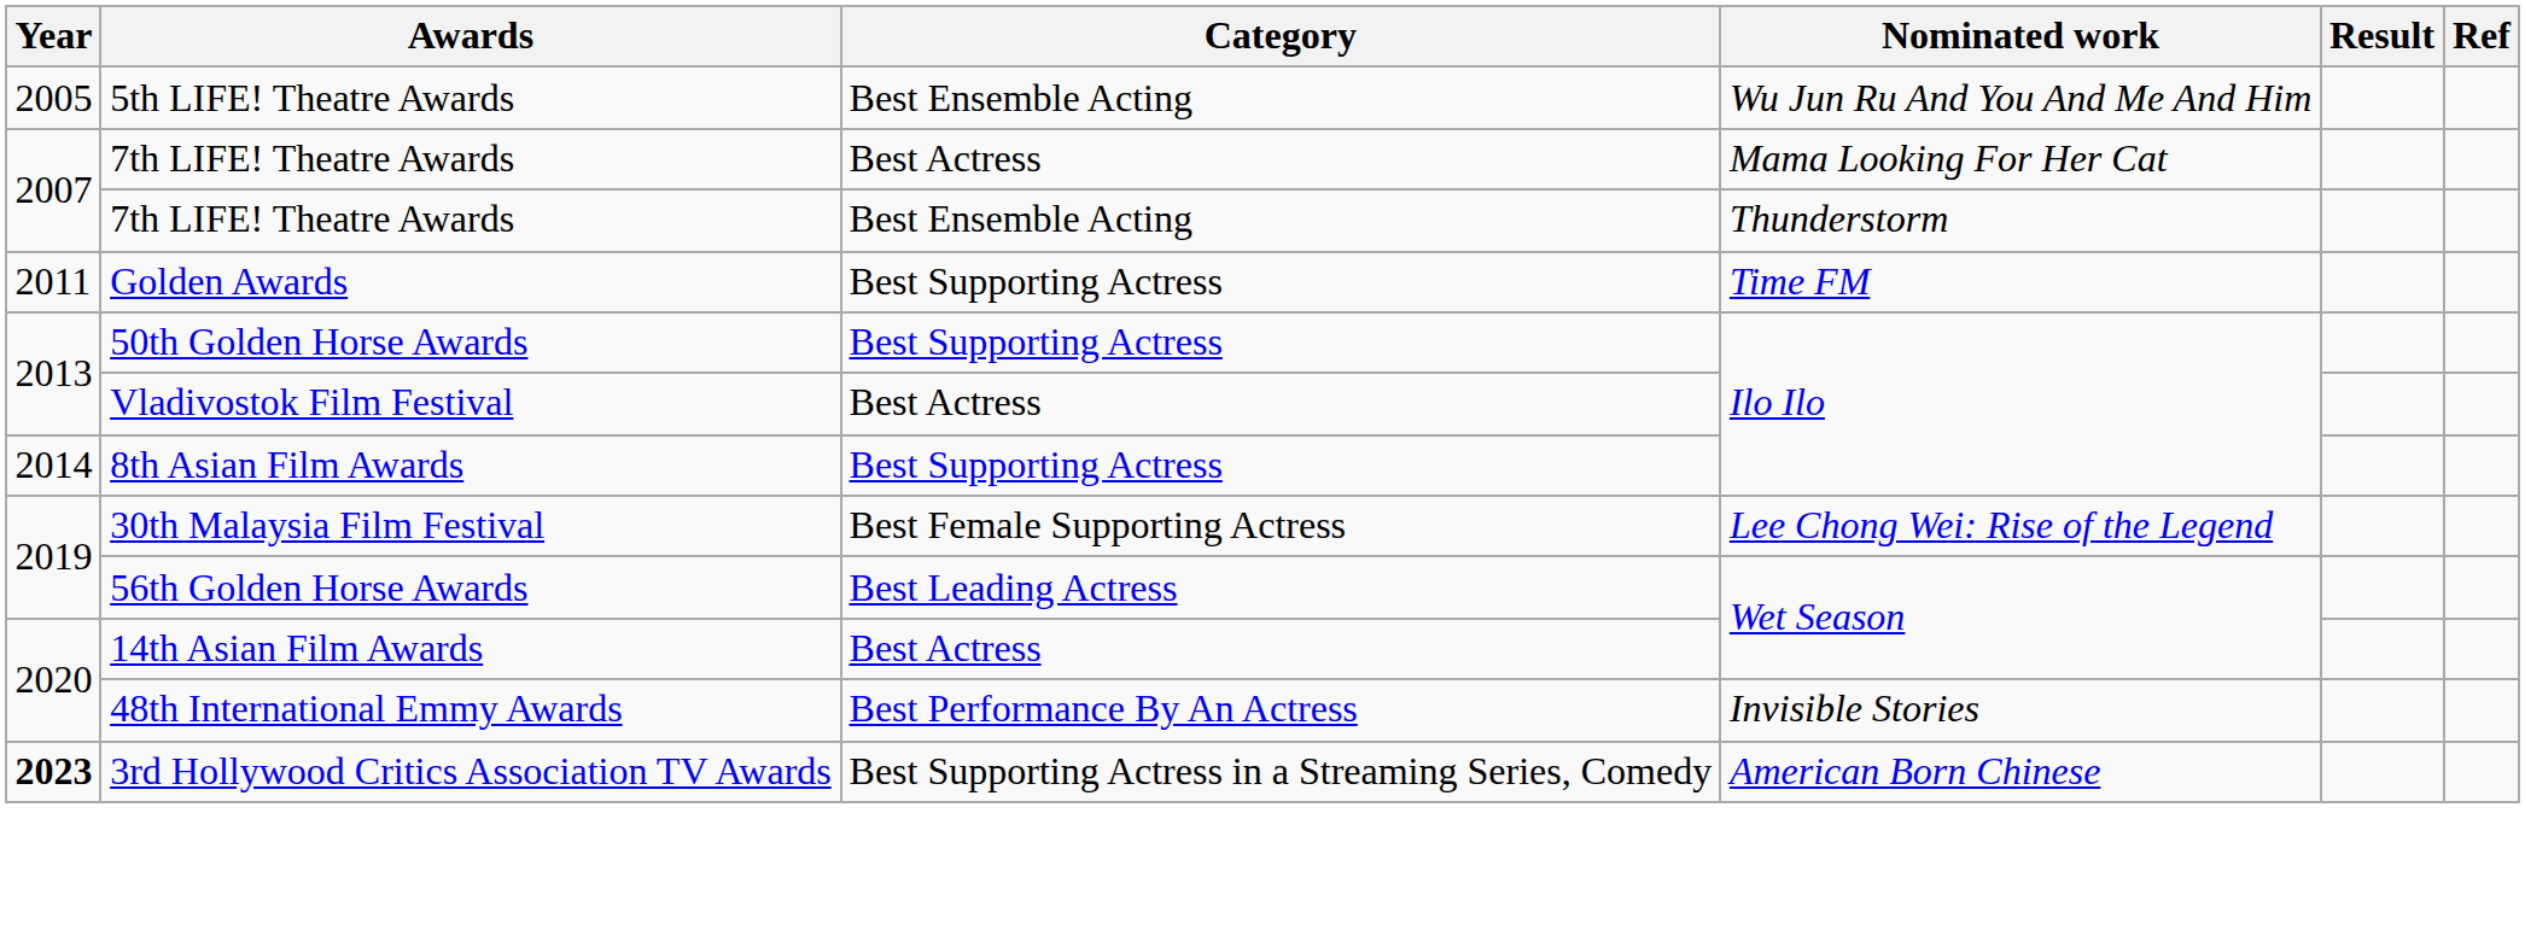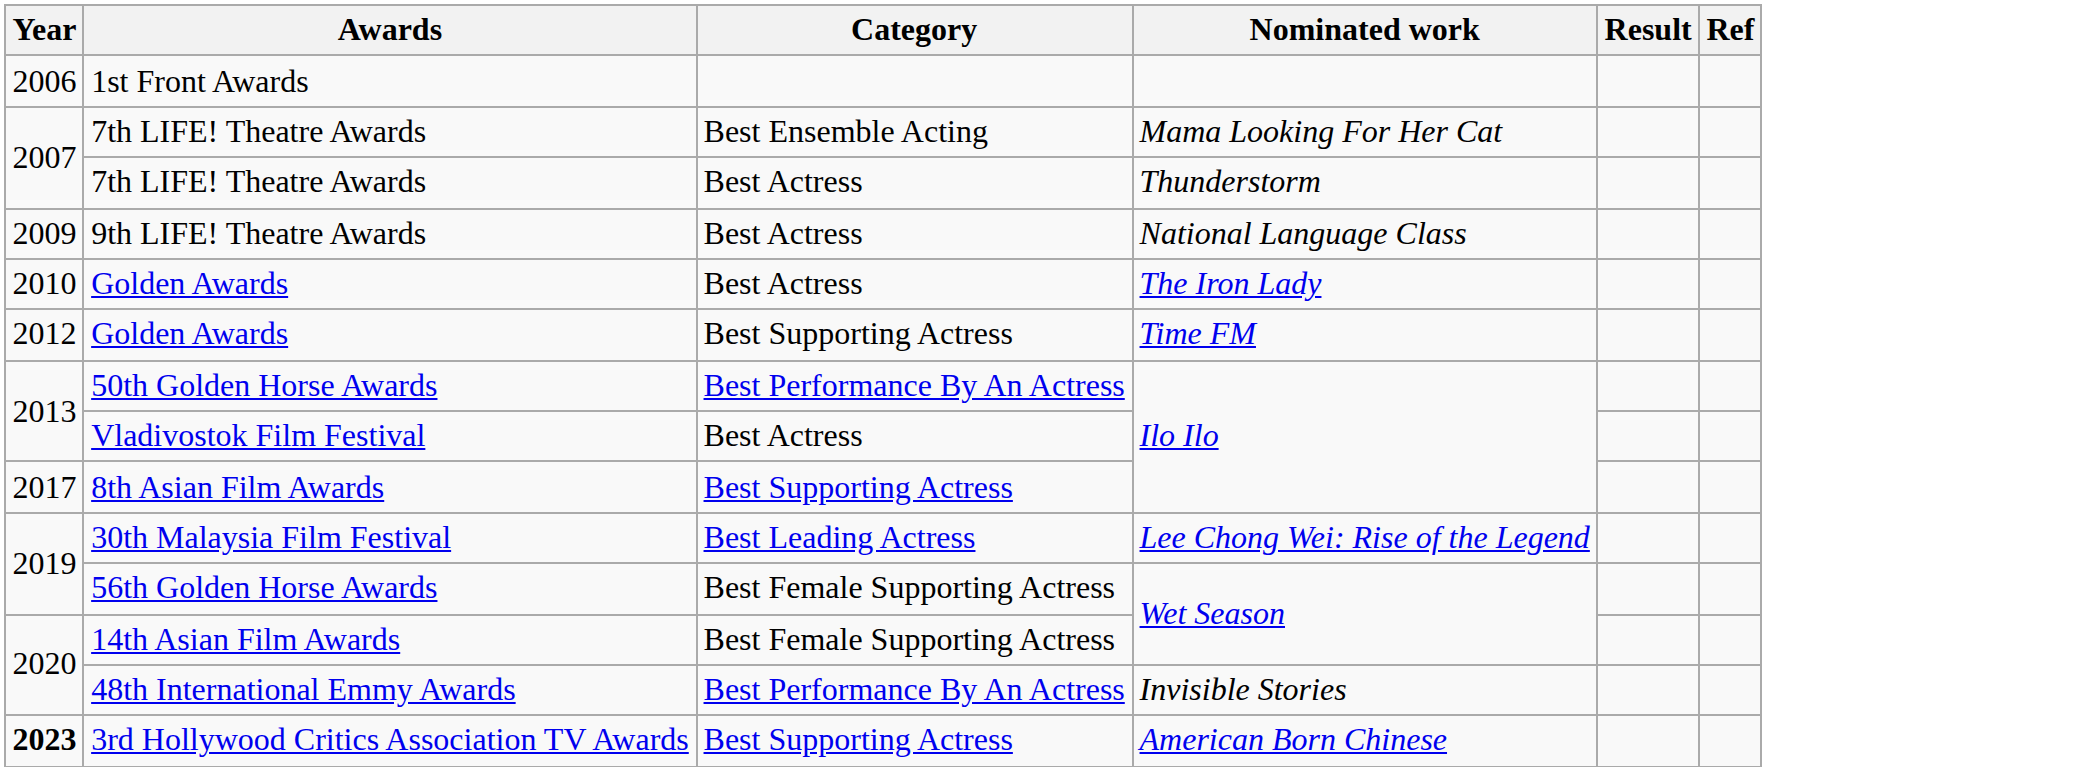- row: 2005 | 5th LIFE! Theatre Awards | Best Ensemble Acting | Wu Jun Ru And You And Me And Him
+ row: 2006 | 1st Front Awards
7th LIFE! Theatre Awards / Mama Looking For Her Cat | Category: Best Actress -> Best Ensemble Acting
7th LIFE! Theatre Awards / Thunderstorm | Category: Best Ensemble Acting -> Best Actress
+ row: 2009 | 9th LIFE! Theatre Awards | Best Actress | National Language Class
+ row: 2010 | Golden Awards | Best Actress | The Iron Lady
Golden Awards / Time FM | Year: 2011 -> 2012
50th Golden Horse Awards | Category: Best Supporting Actress -> Best Performance By An Actress
8th Asian Film Awards | Year: 2014 -> 2017
30th Malaysia Film Festival | Category: Best Female Supporting Actress -> Best Leading Actress
56th Golden Horse Awards | Category: Best Leading Actress -> Best Female Supporting Actress
14th Asian Film Awards | Category: Best Actress -> Best Female Supporting Actress
3rd Hollywood Critics Association TV Awards | Category: Best Supporting Actress in a Streaming Series, Comedy -> Best Supporting Actress
